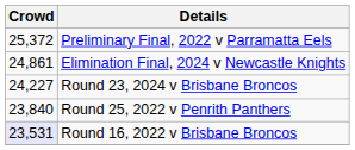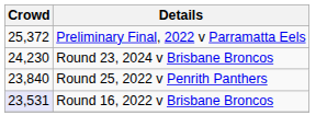- row: 24,861 | Elimination Final, 2024 v Newcastle Knights
Round 23, 2024 v Brisbane Broncos | Crowd: 24,227 -> 24,230
